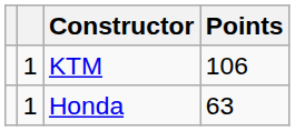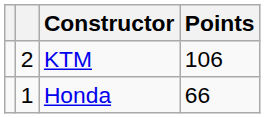KTM | column 2: 1 -> 2
Honda | Points: 63 -> 66
